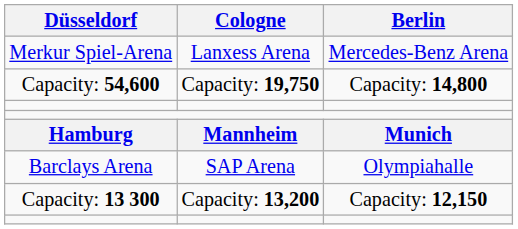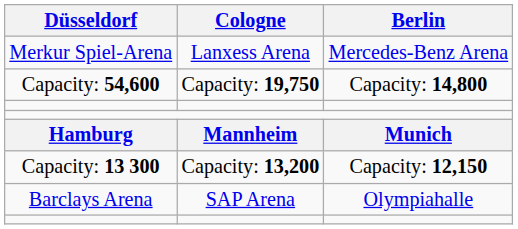rows swapped: Barclays Arena <-> Capacity: 13 300
